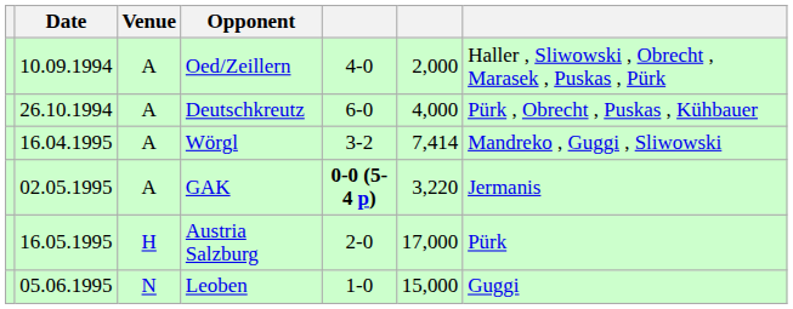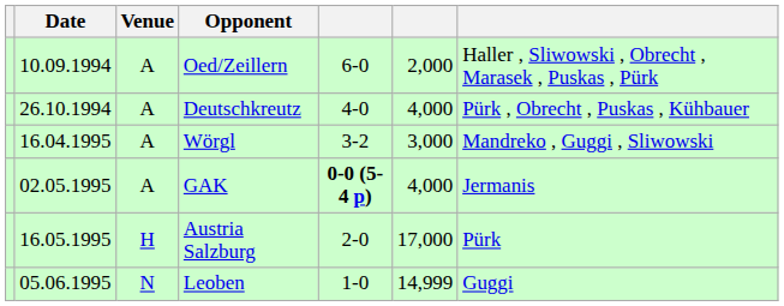Oed/Zeillern | column 5: 4-0 -> 6-0
Deutschkreutz | column 5: 6-0 -> 4-0
Wörgl | column 6: 7,414 -> 3,000
GAK | column 6: 3,220 -> 4,000
Leoben | column 6: 15,000 -> 14,999
